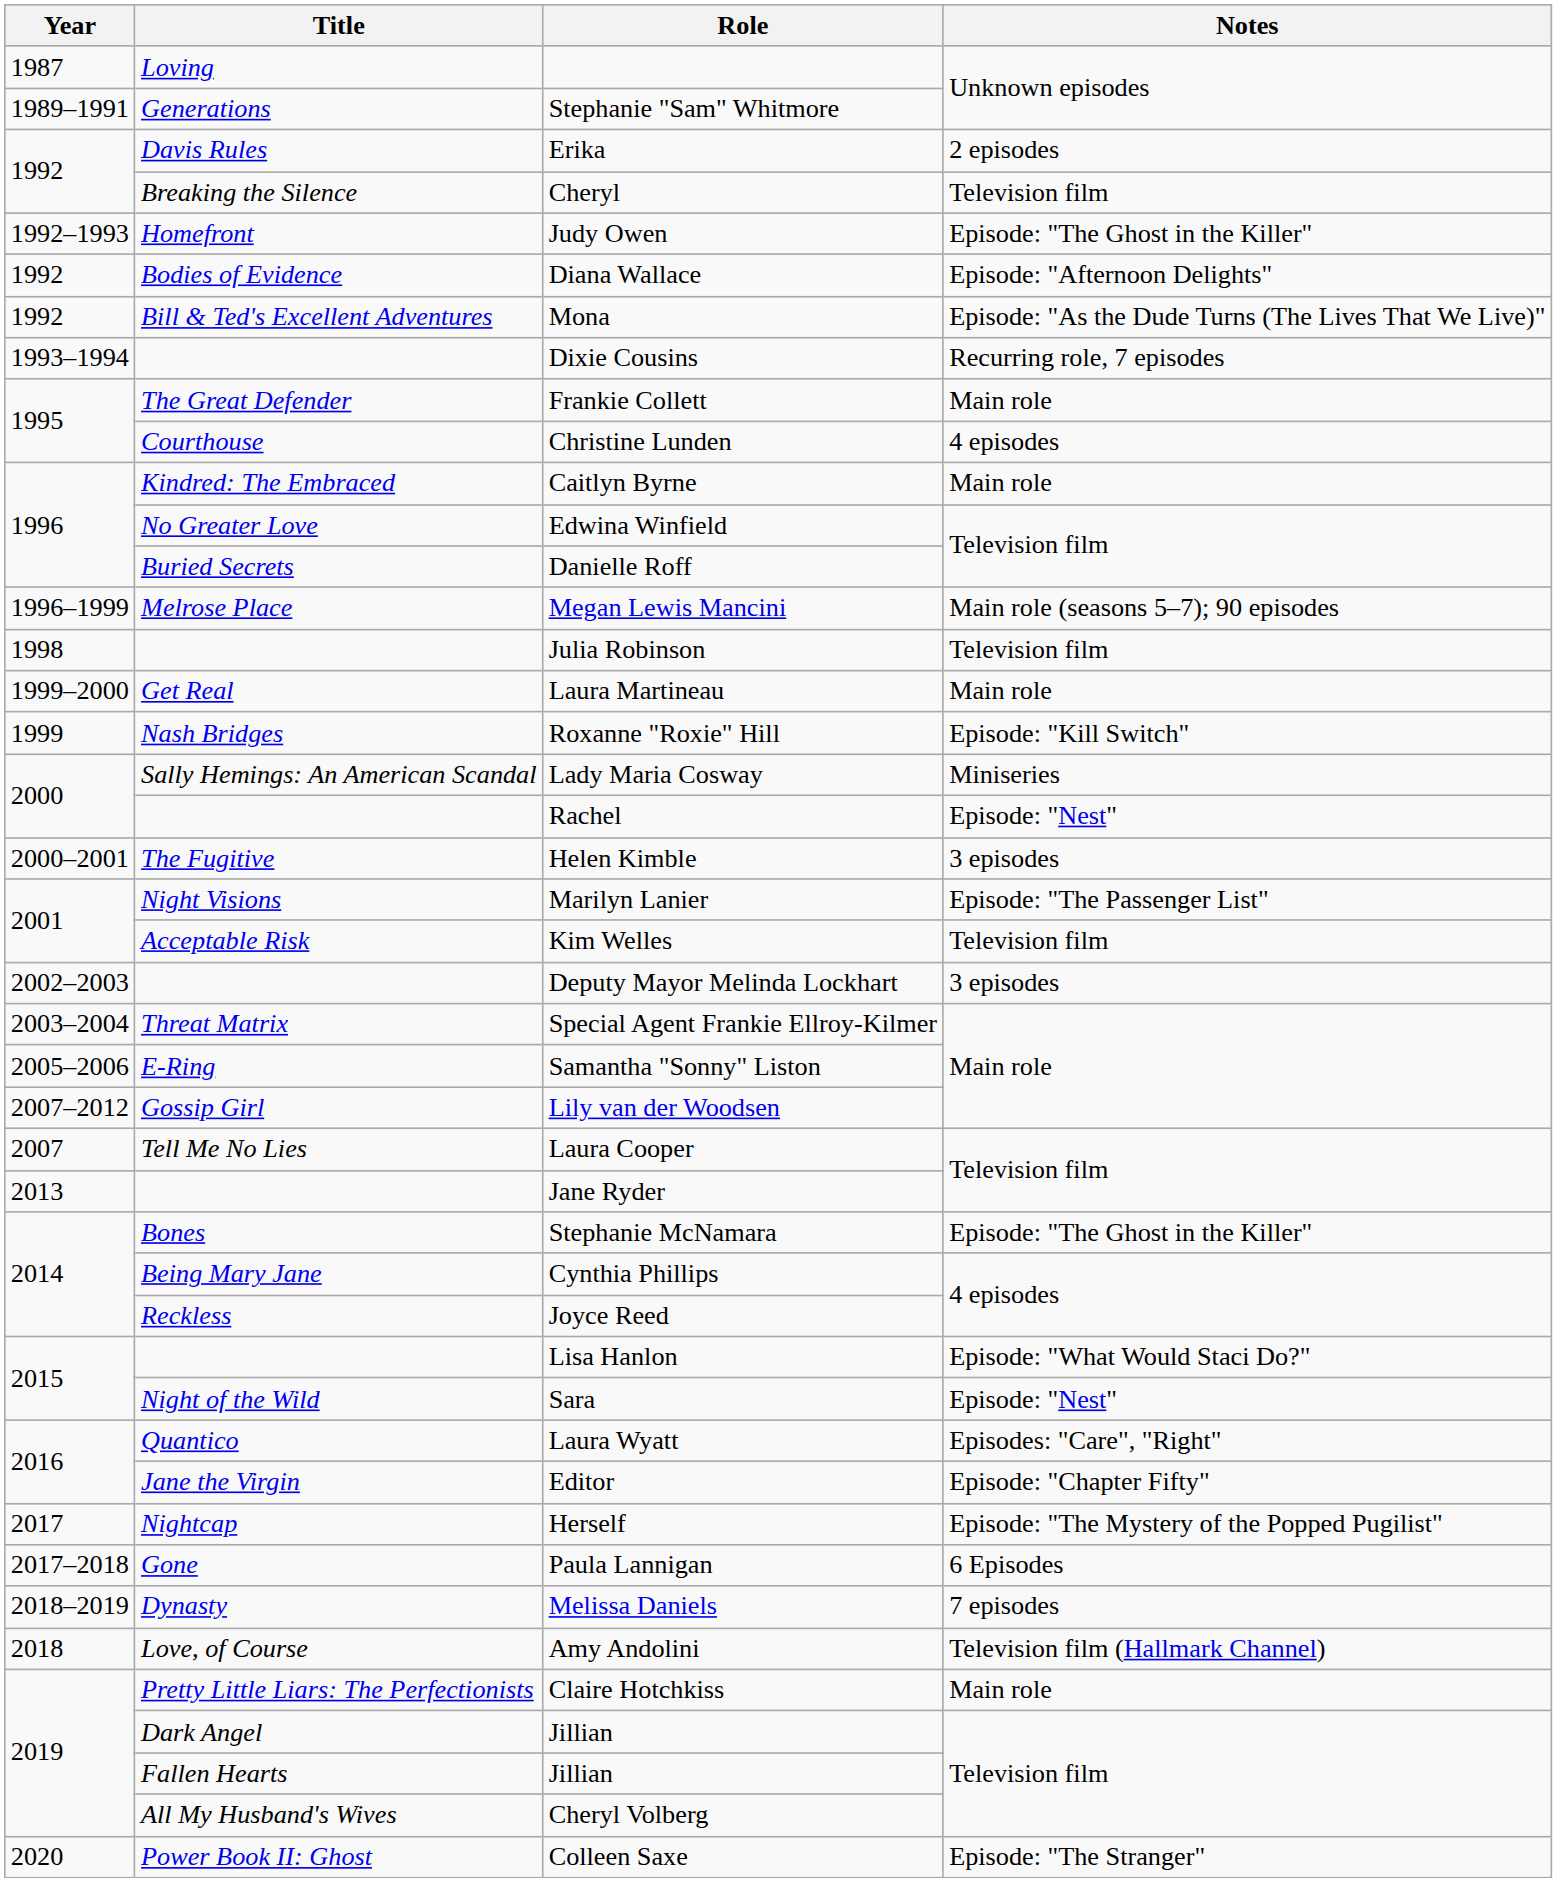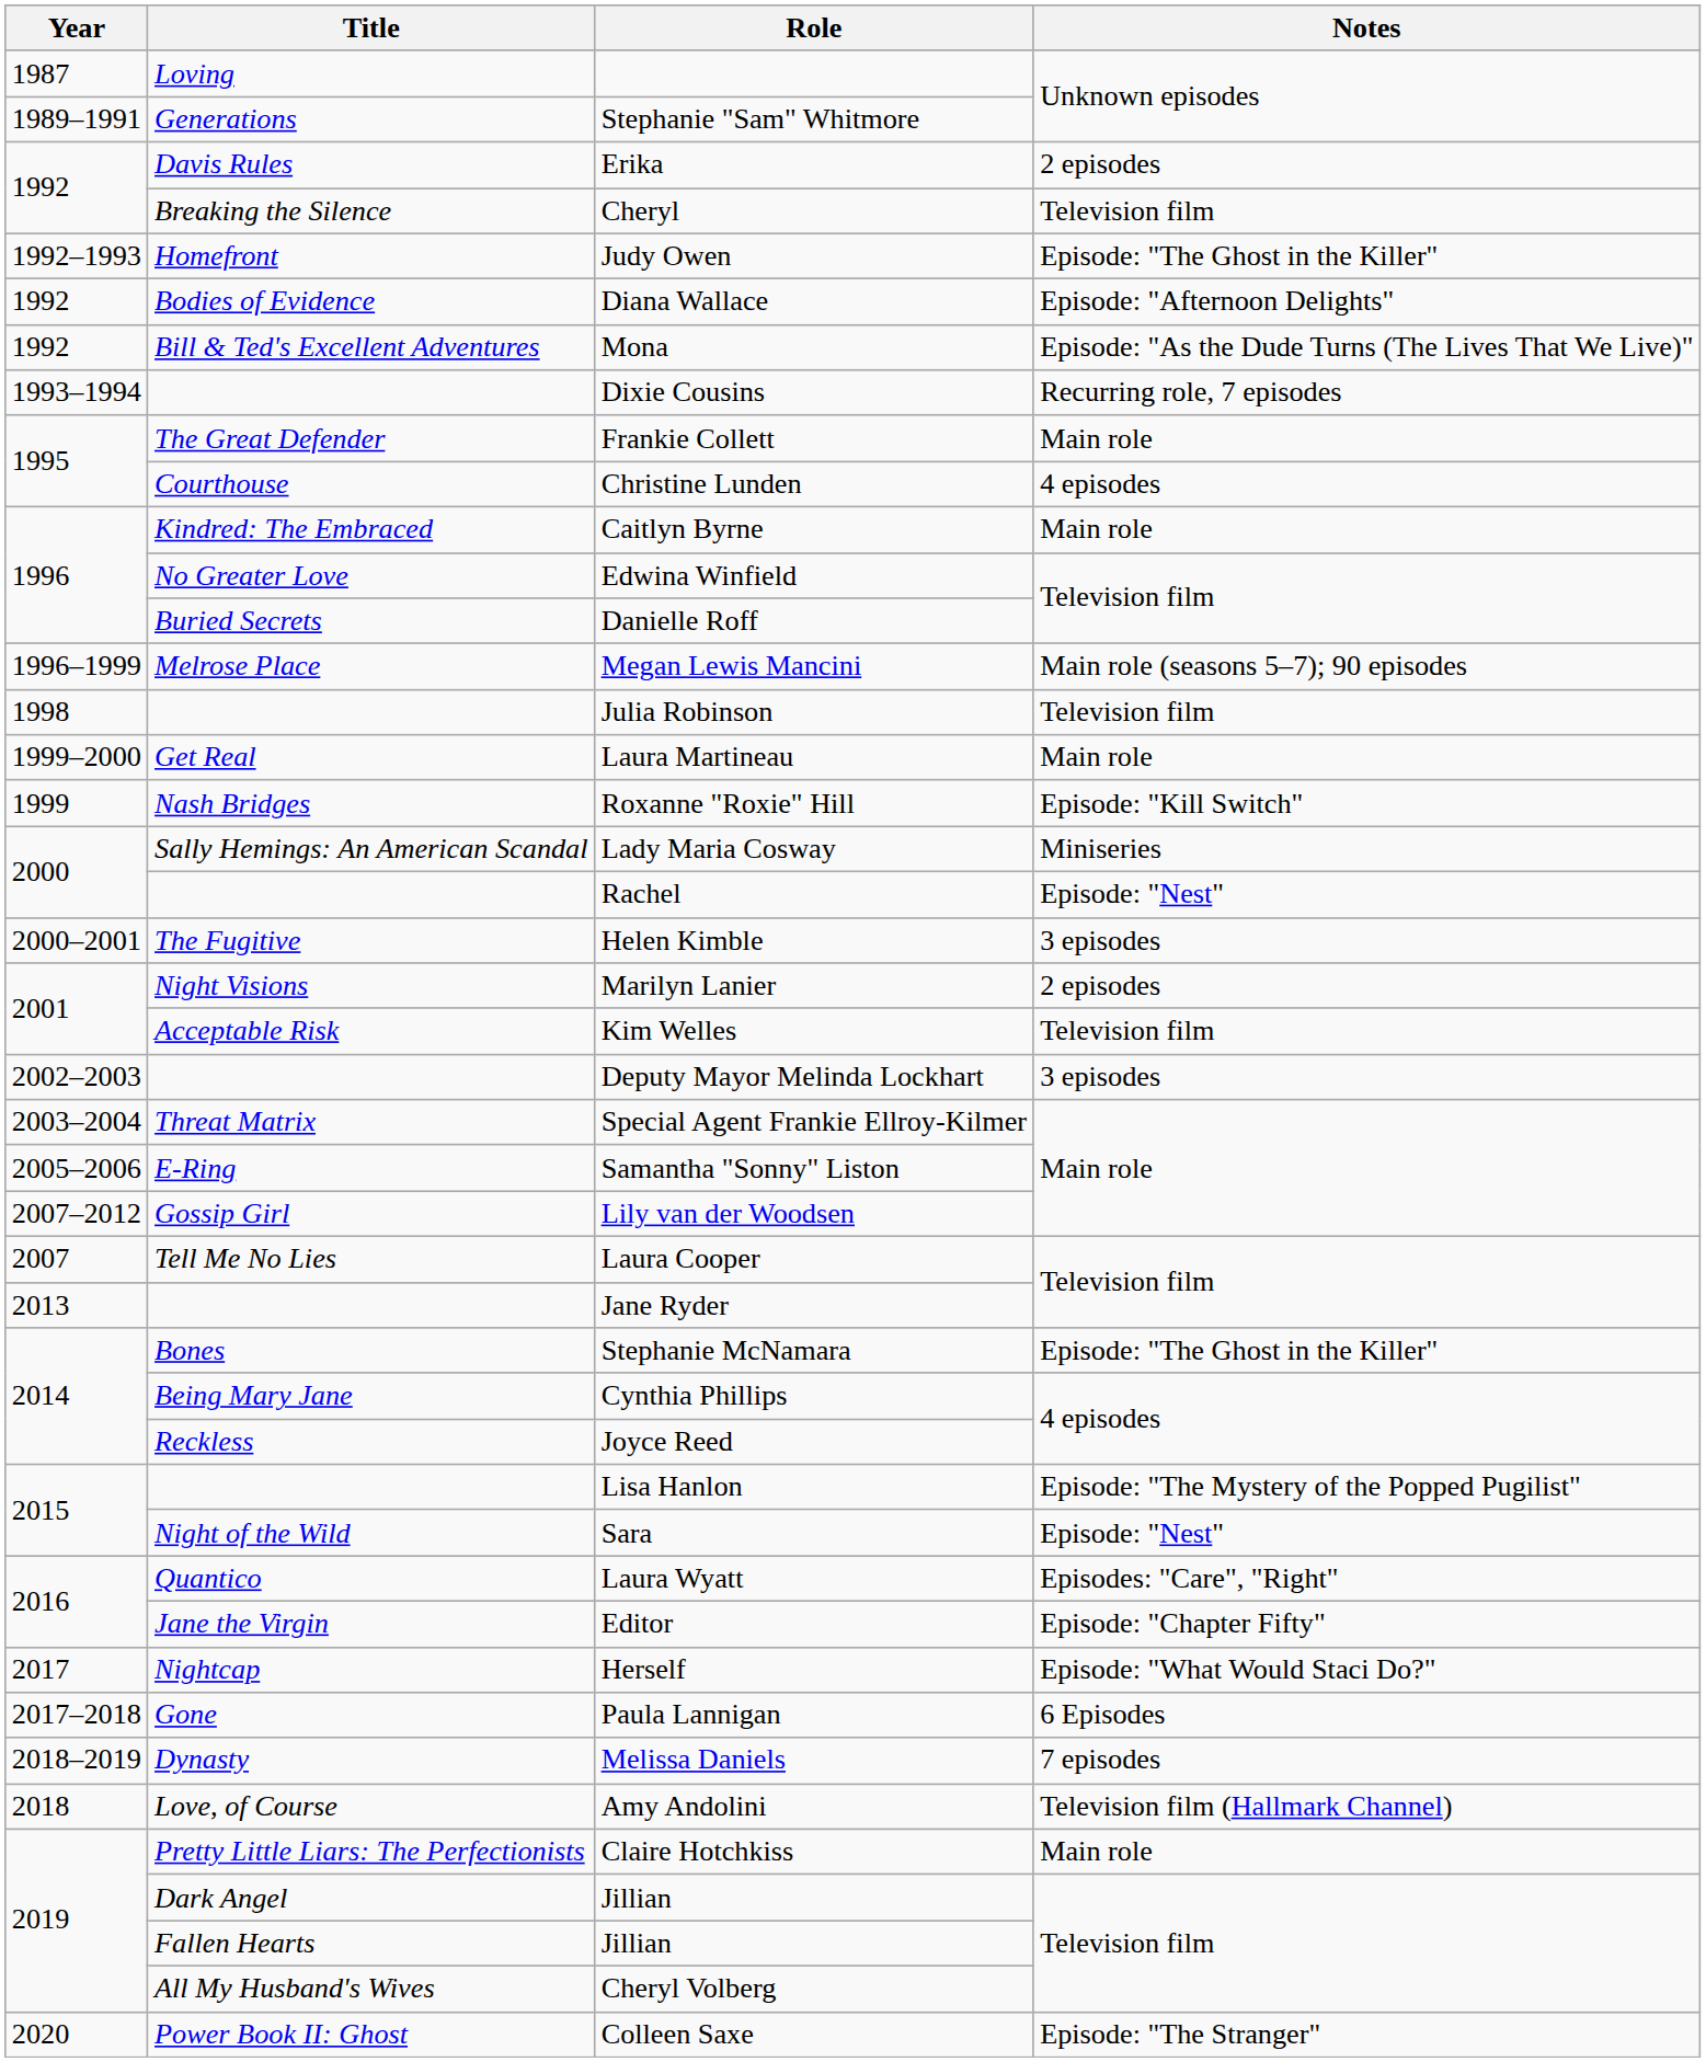Marilyn Lanier | Notes: Episode: "The Passenger List" -> 2 episodes
Lisa Hanlon | Notes: Episode: "What Would Staci Do?" -> Episode: "The Mystery of the Popped Pugilist"
Herself | Notes: Episode: "The Mystery of the Popped Pugilist" -> Episode: "What Would Staci Do?"
